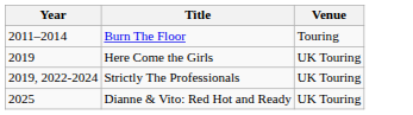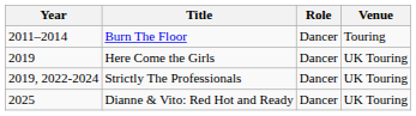+ column: Role | Dancer | Dancer | Dancer | Dancer
